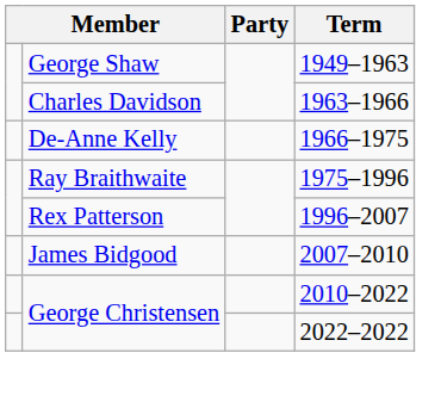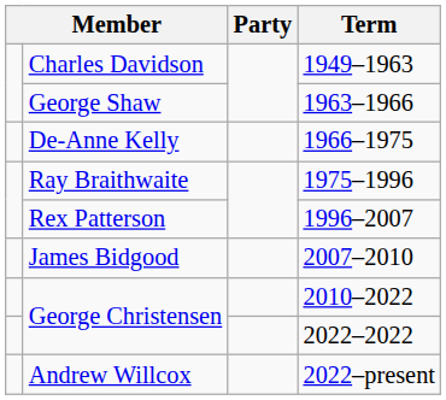1949–1963 | column 2: George Shaw -> Charles Davidson
1963–1966 | column 2: Charles Davidson -> George Shaw
+ row: Andrew Willcox | 2022–present
